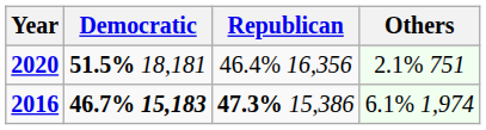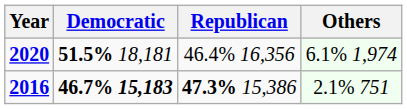2020 | Others: 2.1% 751 -> 6.1% 1,974
2016 | Others: 6.1% 1,974 -> 2.1% 751
